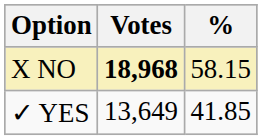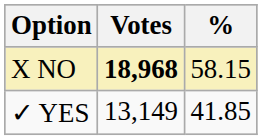✓ YES | Votes: 13,649 -> 13,149
